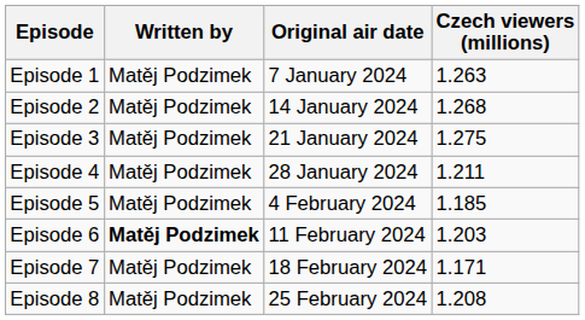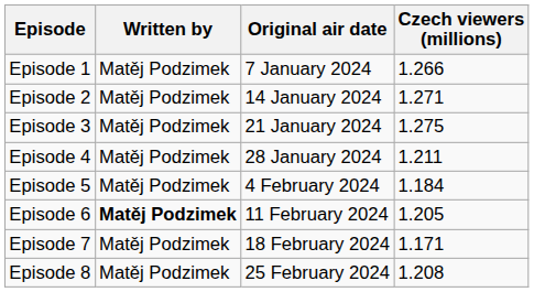Episode 1 | Czech viewers (millions): 1.263 -> 1.266
Episode 2 | Czech viewers (millions): 1.268 -> 1.271
Episode 5 | Czech viewers (millions): 1.185 -> 1.184
Episode 6 | Czech viewers (millions): 1.203 -> 1.205
